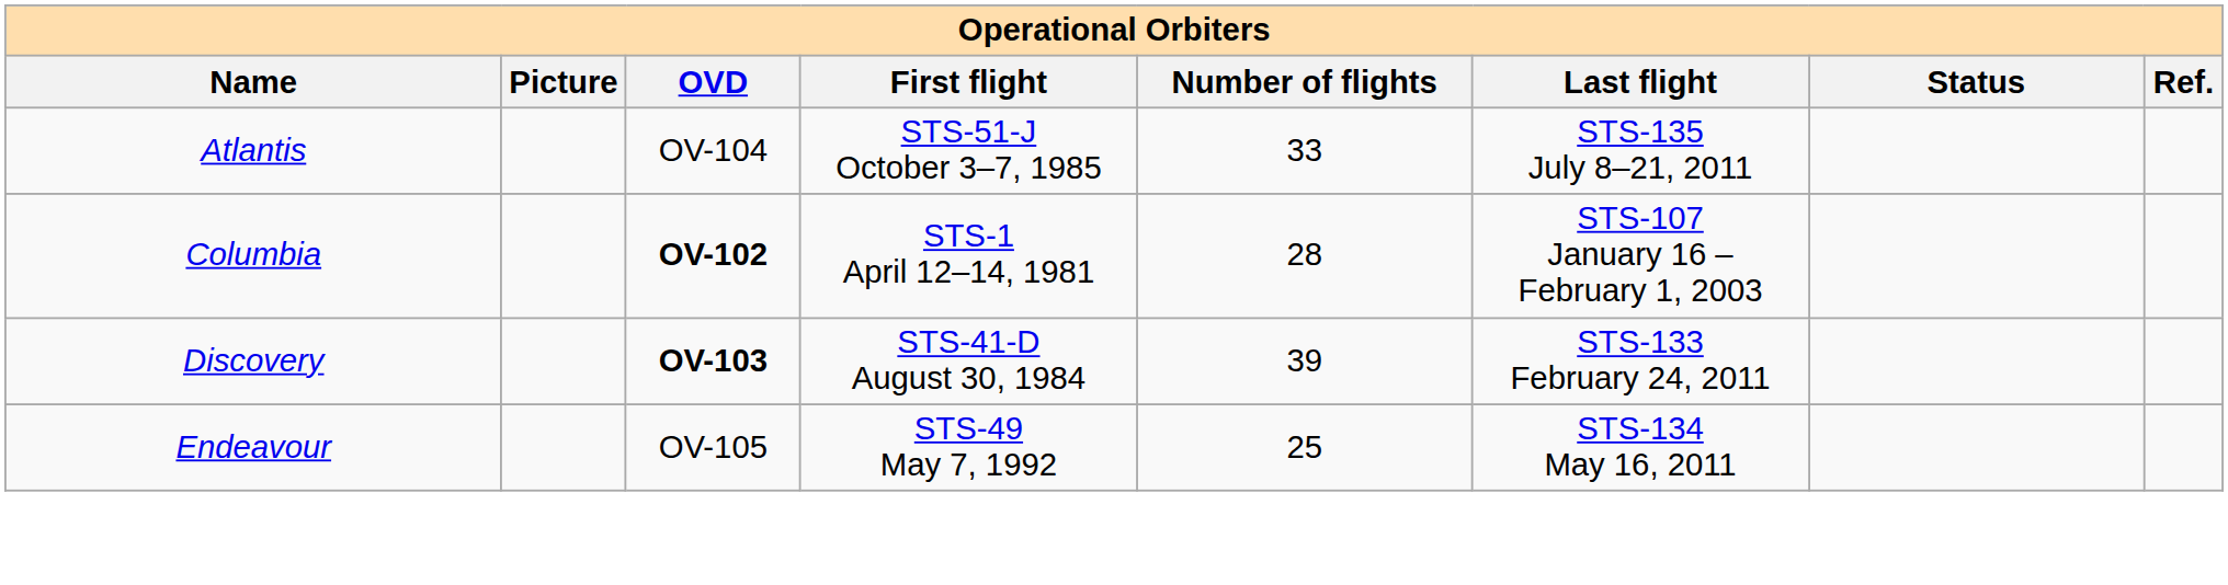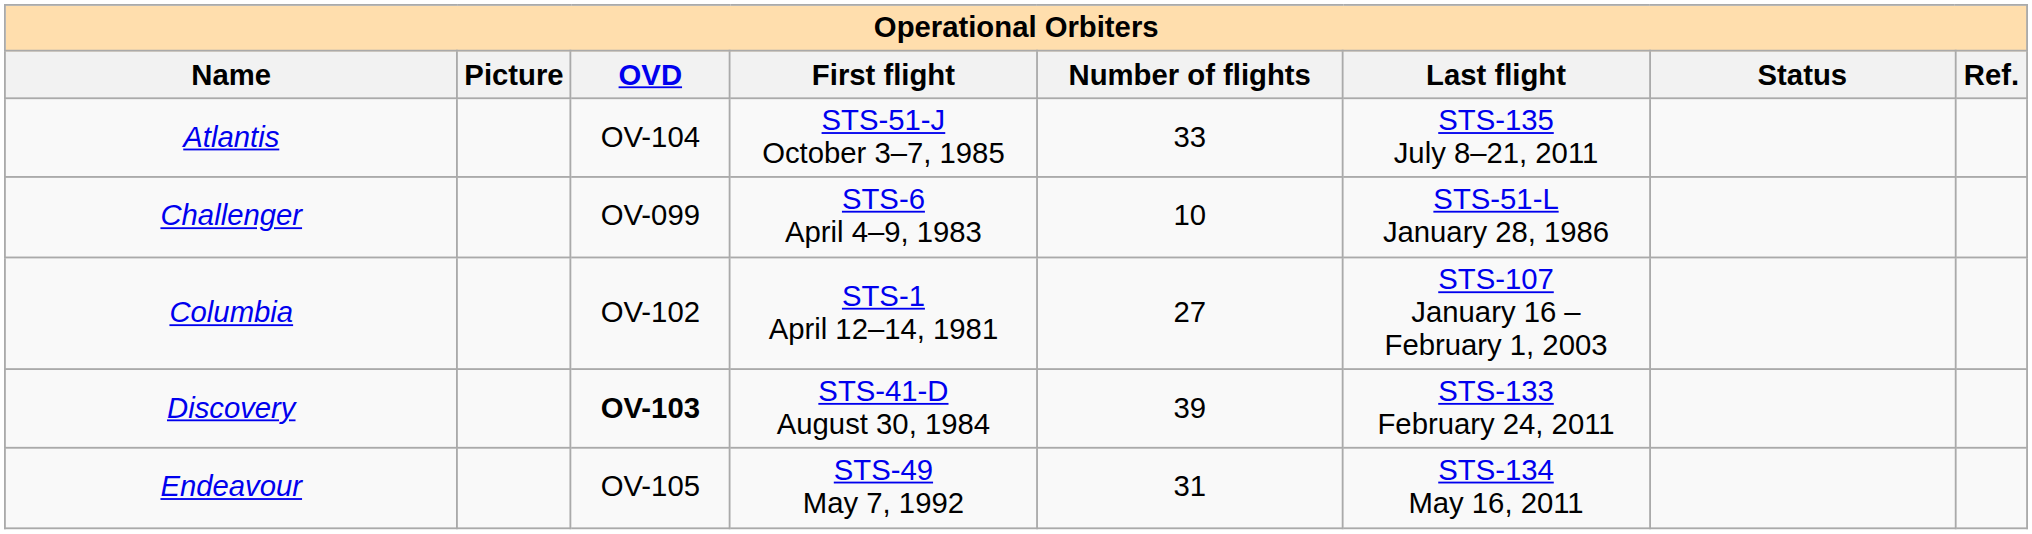+ row: Challenger | OV-099 | STS-6 April 4–9, 1983 | 10 | STS-51-L January 28, 1986
Columbia | OVD: bold -> normal
Columbia | Number of flights: 28 -> 27
Endeavour | Number of flights: 25 -> 31
